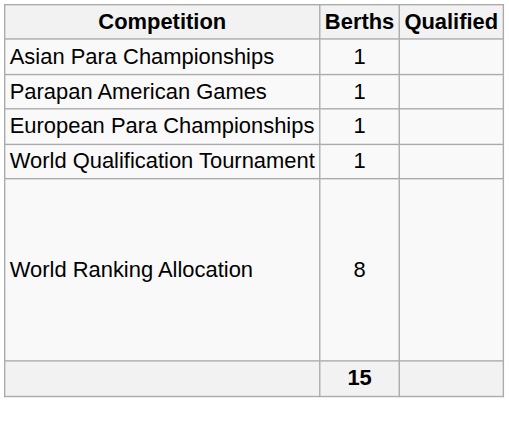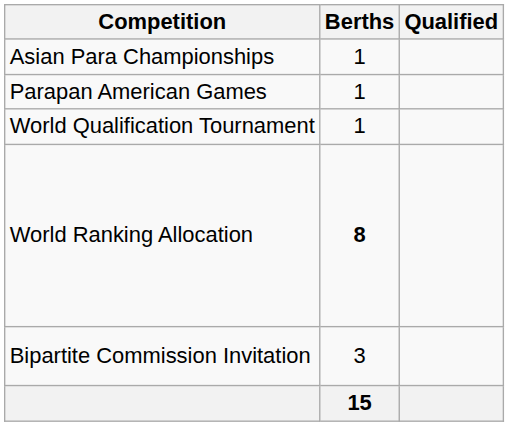- row: European Para Championships | 1
World Ranking Allocation | Berths: normal -> bold
+ row: Bipartite Commission Invitation | 3
